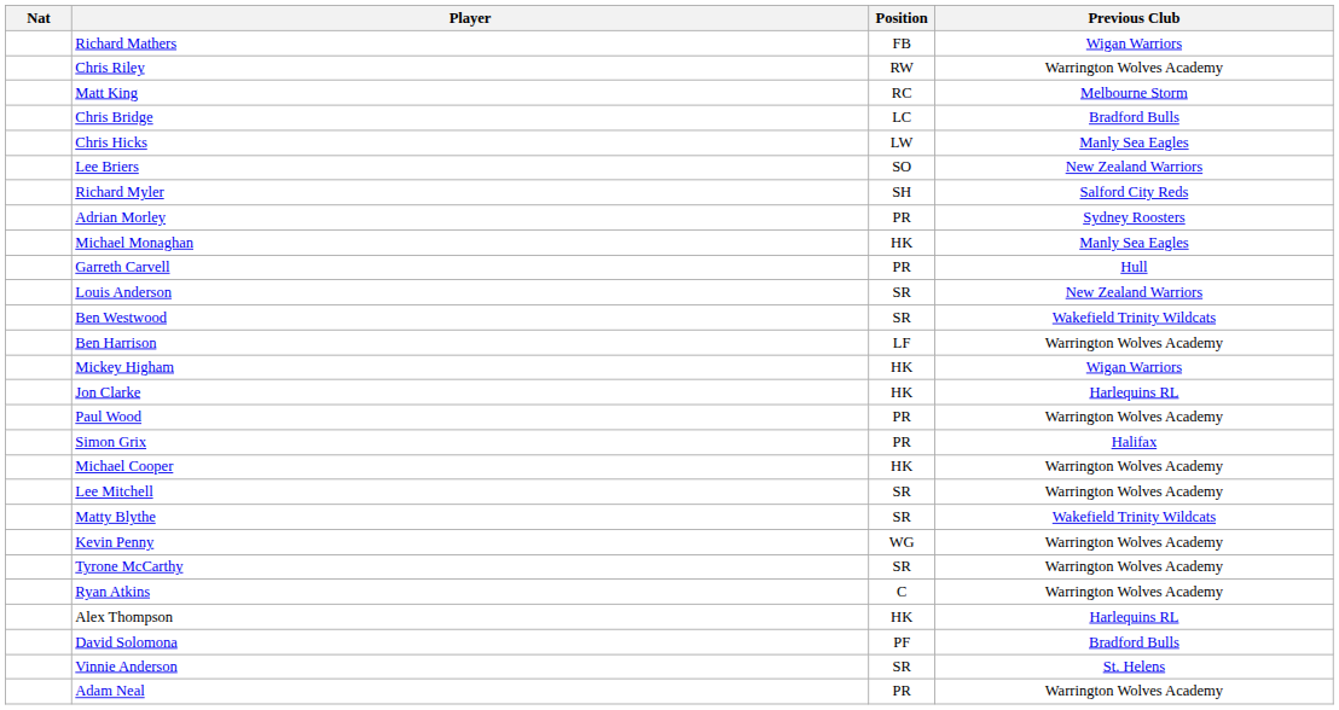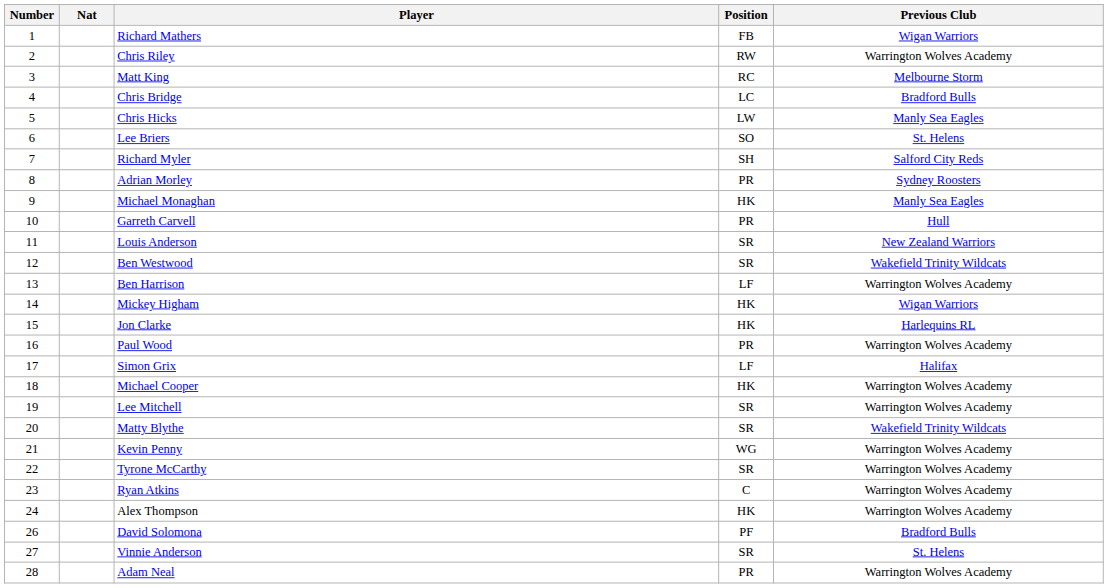+ column: Number | 1 | 2 | 3 | 4 | 5 | 6 | 7 | 8 | 9 | 10 | 11 | 12 | 13 | 14 | 15 | 16 | 17 | 18 | 19 | 20 | 21 | 22 | 23 | 24 | 26 | 27 | 28
Lee Briers | Previous Club: New Zealand Warriors -> St. Helens
Simon Grix | Position: PR -> LF
Alex Thompson | Previous Club: Harlequins RL -> Warrington Wolves Academy
